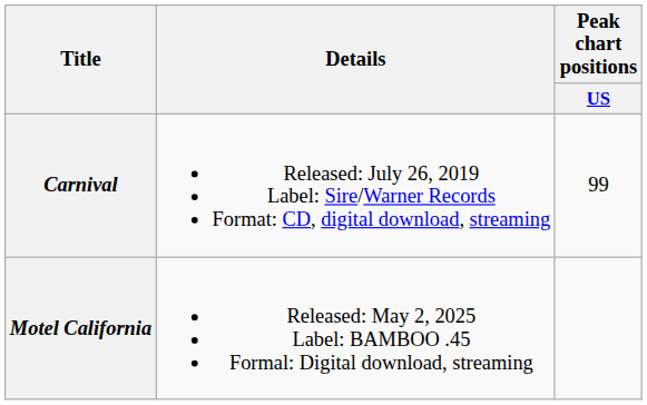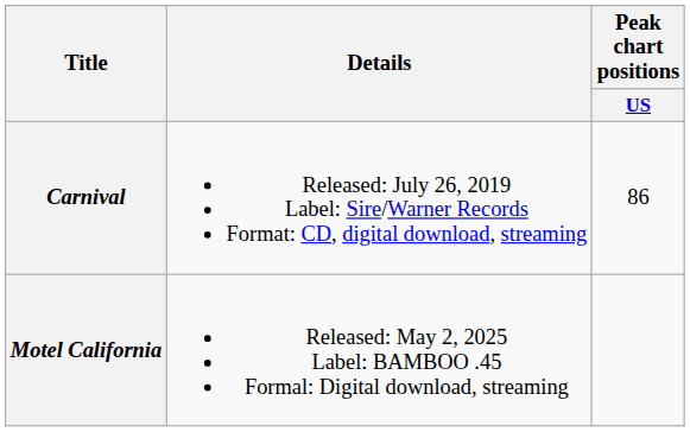Carnival | Peak chart positions / US: 99 -> 86
